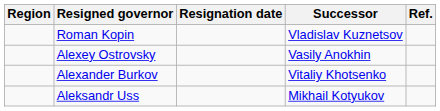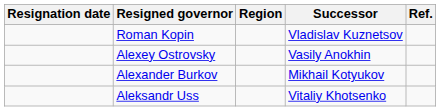columns swapped: Region <-> Resignation date
Alexander Burkov | Successor: Vitaliy Khotsenko -> Mikhail Kotyukov
Aleksandr Uss | Successor: Mikhail Kotyukov -> Vitaliy Khotsenko
